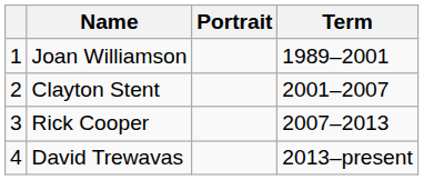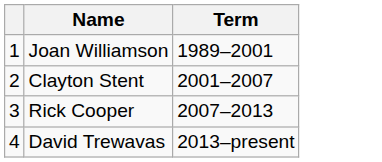- column: Portrait
